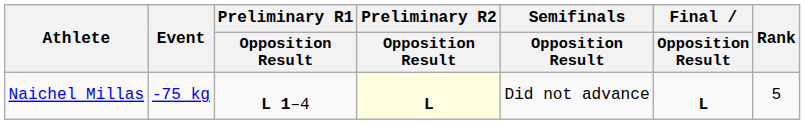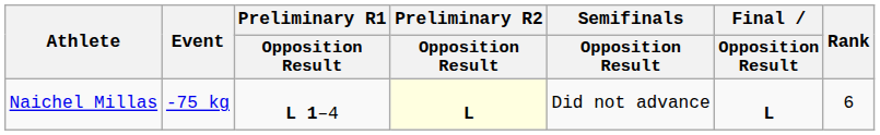Naichel Millas | Rank: 5 -> 6
